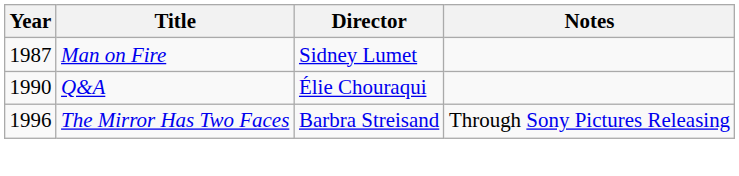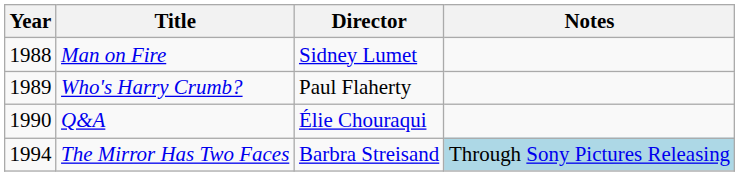Man on Fire | Year: 1987 -> 1988
+ row: 1989 | Who's Harry Crumb? | Paul Flaherty
The Mirror Has Two Faces | Year: 1996 -> 1994
The Mirror Has Two Faces | Notes: no background -> lightblue background
